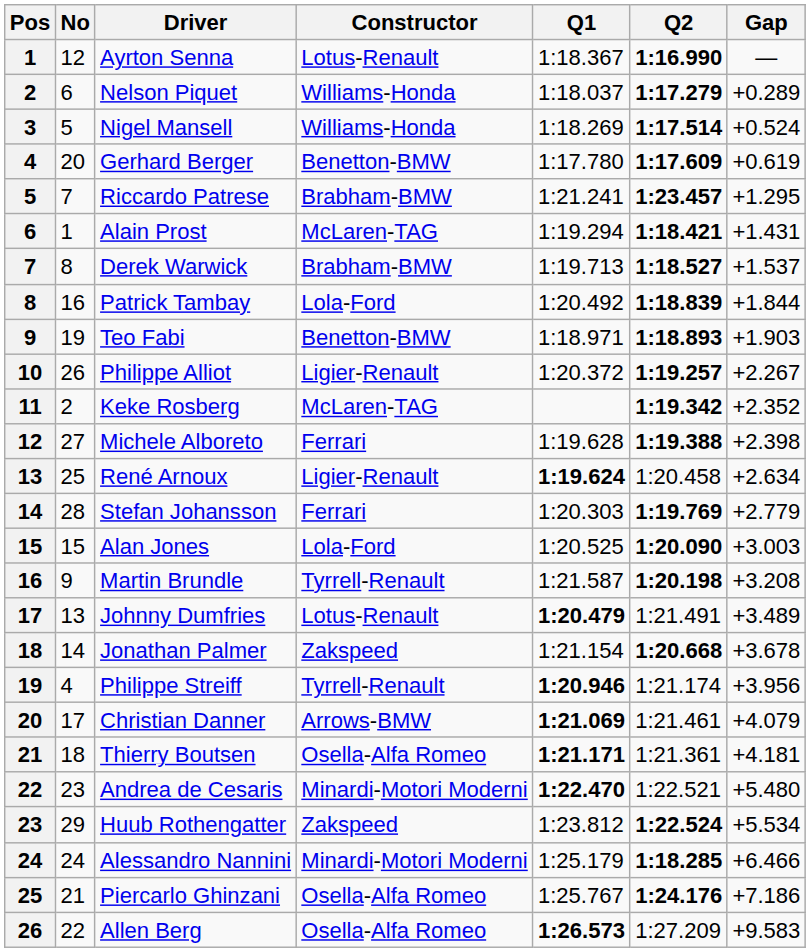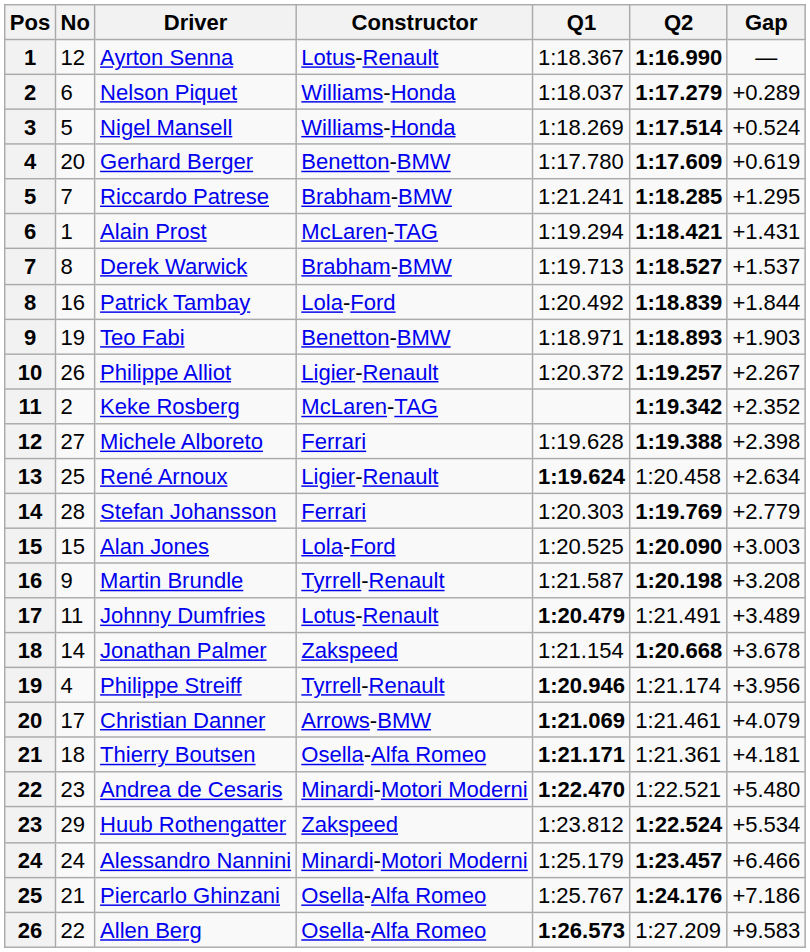Riccardo Patrese | Q2: 1:23.457 -> 1:18.285
Johnny Dumfries | No: 13 -> 11
Alessandro Nannini | Q2: 1:18.285 -> 1:23.457
